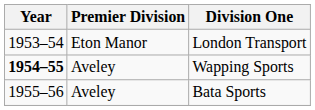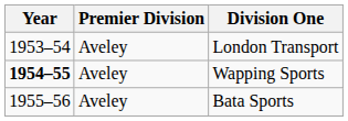London Transport | Premier Division: Eton Manor -> Aveley
